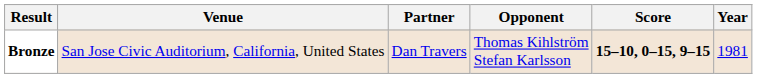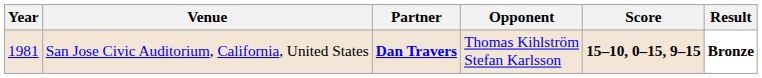columns swapped: Year <-> Result
San Jose Civic Auditorium, California, United States | Partner: normal -> bold
